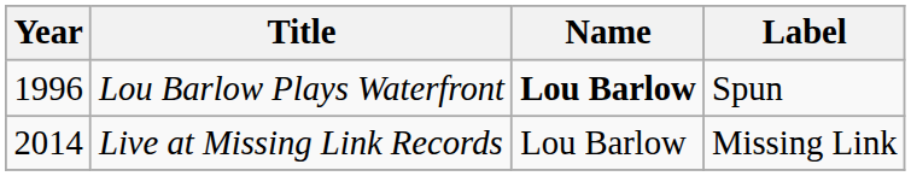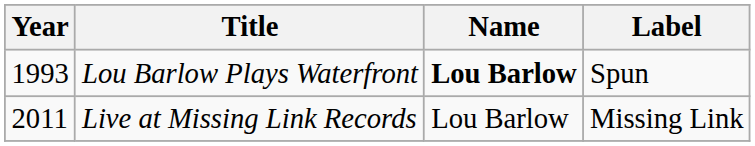Lou Barlow Plays Waterfront | Year: 1996 -> 1993
Live at Missing Link Records | Year: 2014 -> 2011
